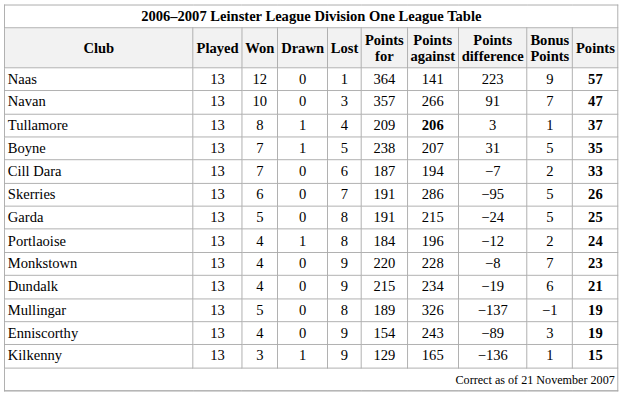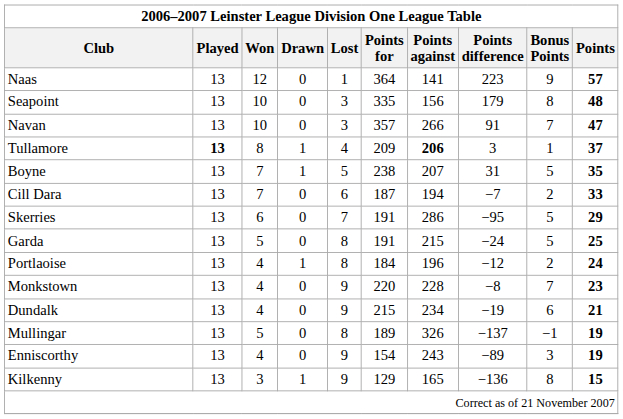+ row: Seapoint | 13 | 10 | 0 | 3 | 335 | 156 | 179 | 8 | 48
Tullamore | Played: normal -> bold
Skerries | Points: 26 -> 29
Kilkenny | Bonus Points: 1 -> 8
